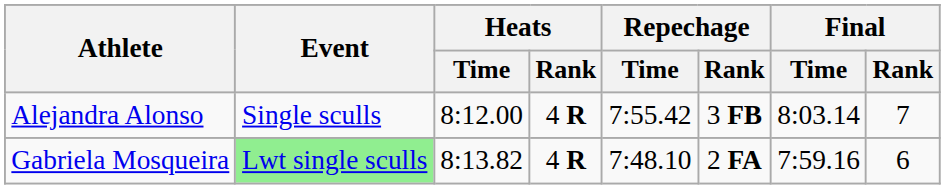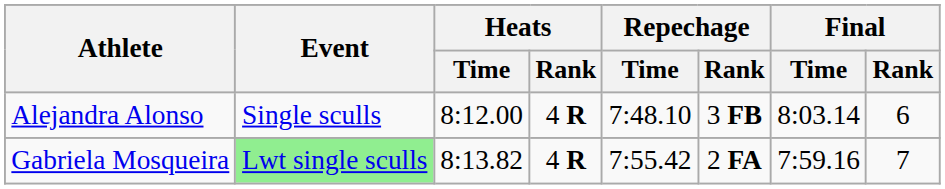Alejandra Alonso | Repechage / Time: 7:55.42 -> 7:48.10
Alejandra Alonso | Final / Rank: 7 -> 6
Gabriela Mosqueira | Repechage / Time: 7:48.10 -> 7:55.42
Gabriela Mosqueira | Final / Rank: 6 -> 7
